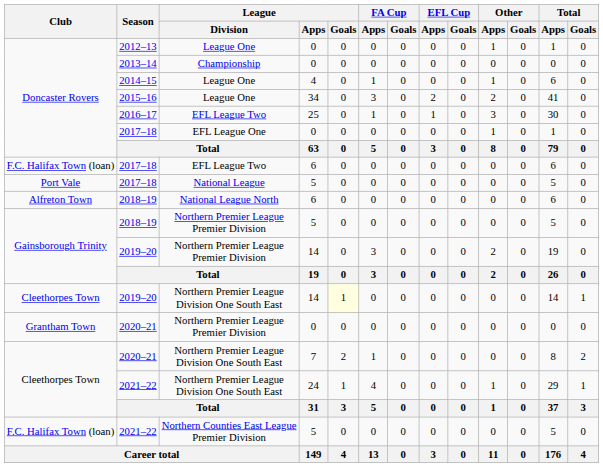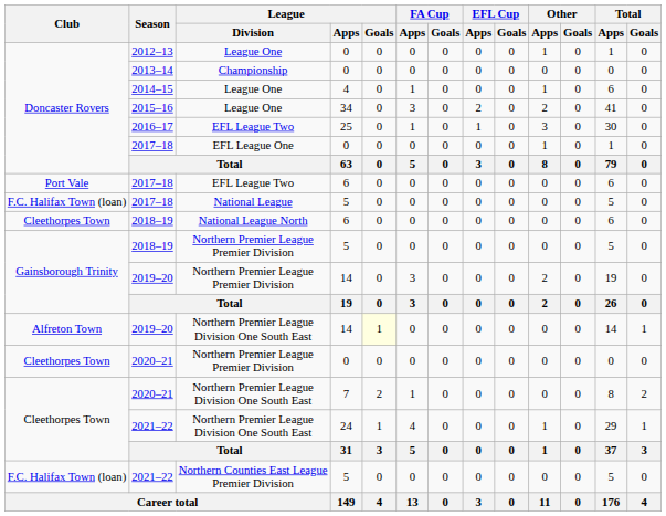2017–18 / EFL League Two | Club: F.C. Halifax Town (loan) -> Port Vale
2017–18 / National League | Club: Port Vale -> F.C. Halifax Town (loan)
2018–19 / National League North | Club: Alfreton Town -> Cleethorpes Town
2019–20 / Northern Premier League Division One South East | Club: Cleethorpes Town -> Alfreton Town
2020–21 / Northern Premier League Premier Division | Club: Grantham Town -> Cleethorpes Town
